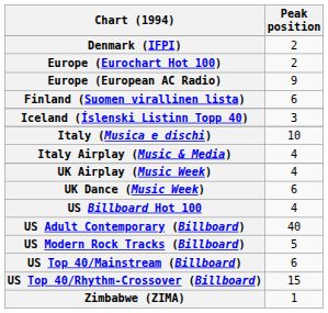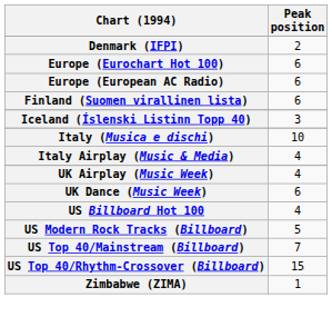Europe (Eurochart Hot 100) | Peak position: 2 -> 6
Europe (European AC Radio) | Peak position: 9 -> 6
- row: US Adult Contemporary (Billboard) | 40
US Top 40/Mainstream (Billboard) | Peak position: 6 -> 7
